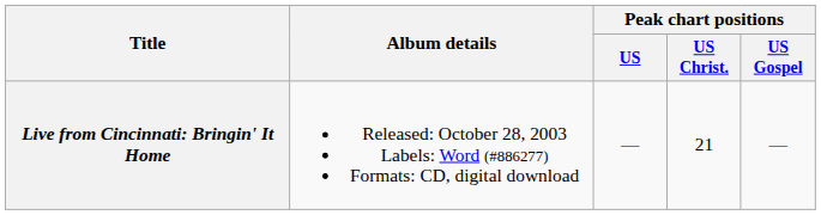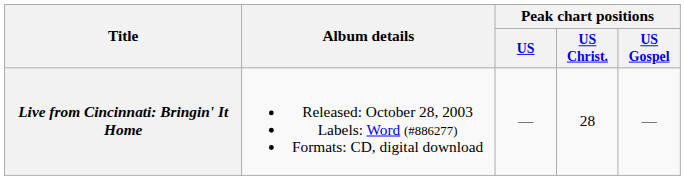Live from Cincinnati: Bringin' It Home | Peak chart positions / US Christ.: 21 -> 28
